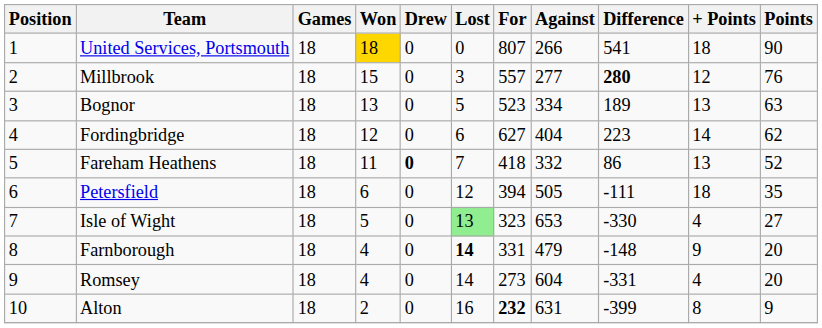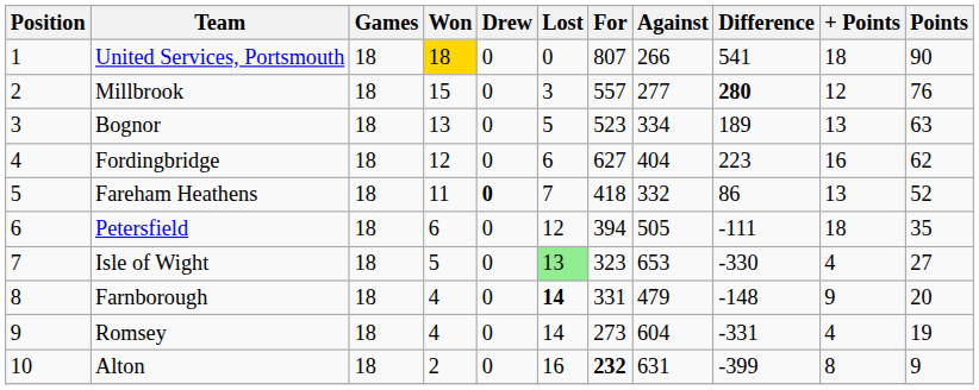Fordingbridge | + Points: 14 -> 16
Romsey | Points: 20 -> 19
